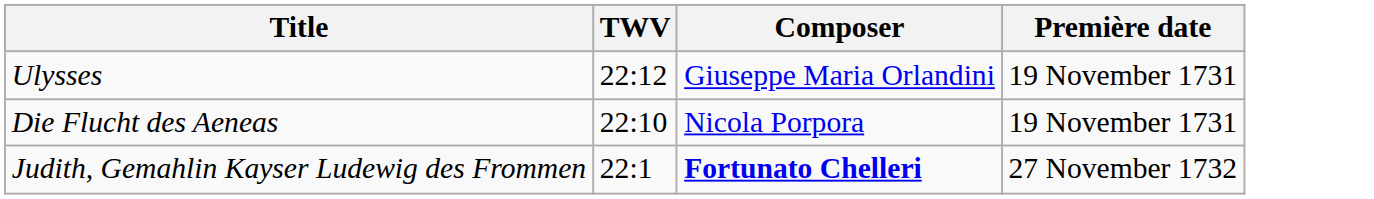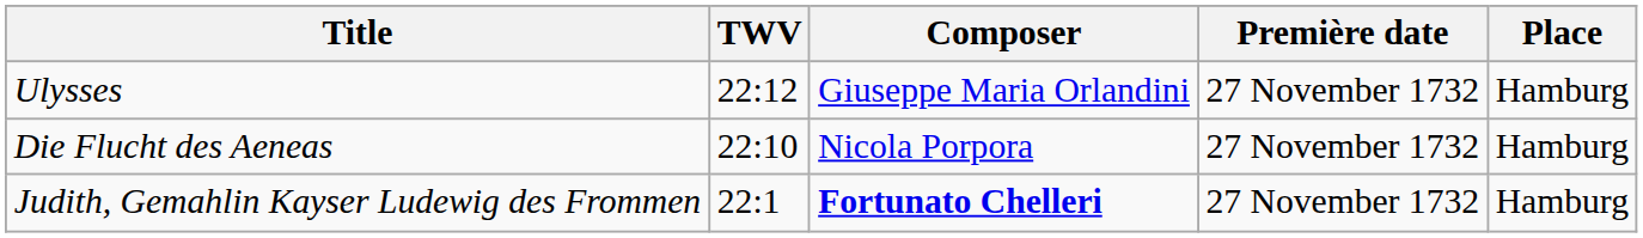+ column: Place | Hamburg | Hamburg | Hamburg
Ulysses | Première date: 19 November 1731 -> 27 November 1732
Die Flucht des Aeneas | Première date: 19 November 1731 -> 27 November 1732
